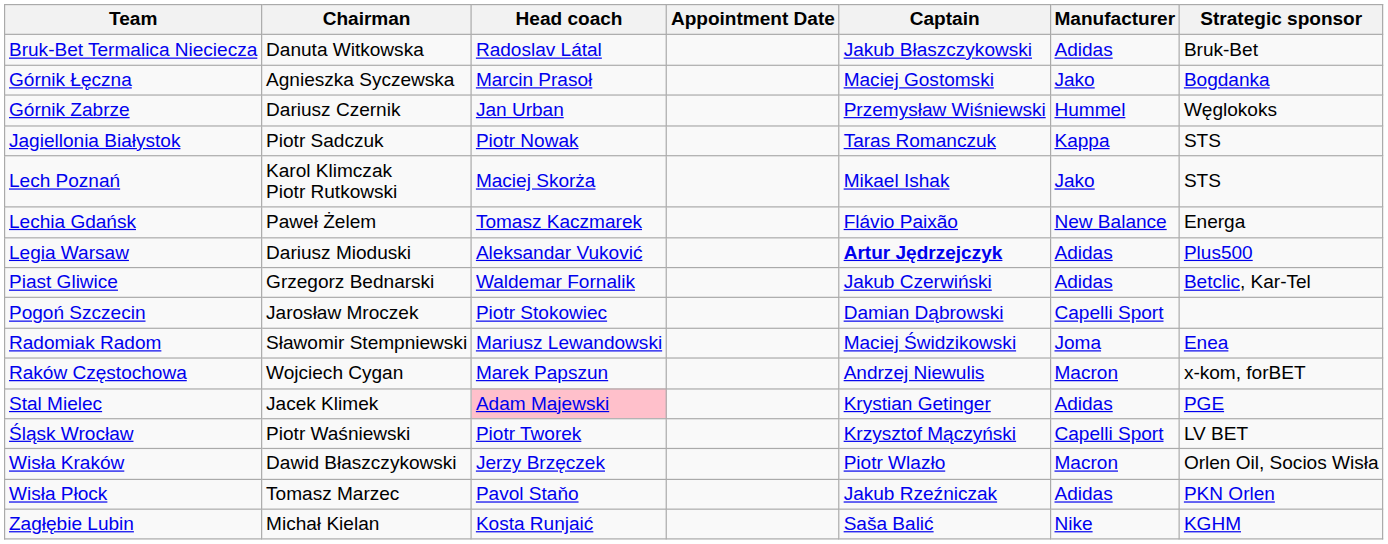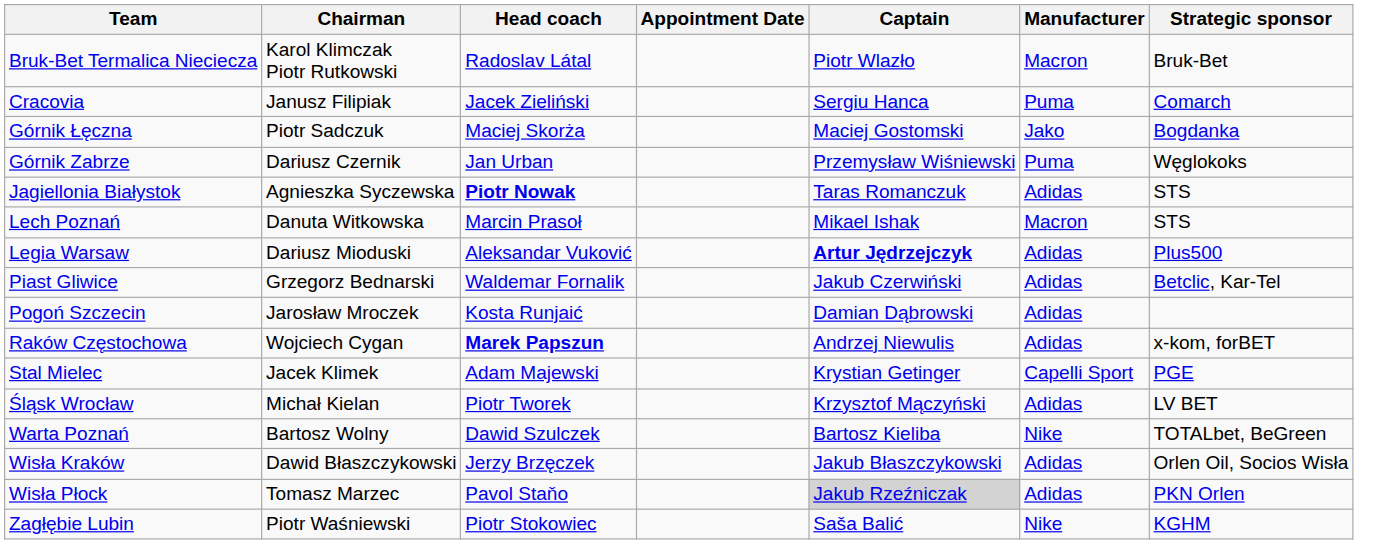Bruk-Bet Termalica Nieciecza | Chairman: Danuta Witkowska -> Karol Klimczak Piotr Rutkowski
Bruk-Bet Termalica Nieciecza | Captain: Jakub Błaszczykowski -> Piotr Wlazło
Bruk-Bet Termalica Nieciecza | Manufacturer: Adidas -> Macron
+ row: Cracovia | Janusz Filipiak | Jacek Zieliński | Sergiu Hanca | Puma | Comarch
Górnik Łęczna | Chairman: Agnieszka Syczewska -> Piotr Sadczuk
Górnik Łęczna | Head coach: Marcin Prasoł -> Maciej Skorża
Górnik Zabrze | Manufacturer: Hummel -> Puma
Jagiellonia Białystok | Chairman: Piotr Sadczuk -> Agnieszka Syczewska
Jagiellonia Białystok | Head coach: normal -> bold
Jagiellonia Białystok | Manufacturer: Kappa -> Adidas
Lech Poznań | Chairman: Karol Klimczak Piotr Rutkowski -> Danuta Witkowska
Lech Poznań | Head coach: Maciej Skorża -> Marcin Prasoł
Lech Poznań | Manufacturer: Jako -> Macron
- row: Lechia Gdańsk | Paweł Żelem | Tomasz Kaczmarek | Flávio Paixão | New Balance | Energa
Pogoń Szczecin | Head coach: Piotr Stokowiec -> Kosta Runjaić
Pogoń Szczecin | Manufacturer: Capelli Sport -> Adidas
- row: Radomiak Radom | Sławomir Stempniewski | Mariusz Lewandowski | Maciej Świdzikowski | Joma | Enea
Raków Częstochowa | Head coach: normal -> bold
Raków Częstochowa | Manufacturer: Macron -> Adidas
Stal Mielec | Head coach: pink background -> no background
Stal Mielec | Manufacturer: Adidas -> Capelli Sport
Śląsk Wrocław | Chairman: Piotr Waśniewski -> Michał Kielan
Śląsk Wrocław | Manufacturer: Capelli Sport -> Adidas
+ row: Warta Poznań | Bartosz Wolny | Dawid Szulczek | Bartosz Kieliba | Nike | TOTALbet, BeGreen
Wisła Kraków | Captain: Piotr Wlazło -> Jakub Błaszczykowski
Wisła Kraków | Manufacturer: Macron -> Adidas
Wisła Płock | Captain: no background -> lightgrey background
Zagłębie Lubin | Chairman: Michał Kielan -> Piotr Waśniewski
Zagłębie Lubin | Head coach: Kosta Runjaić -> Piotr Stokowiec
